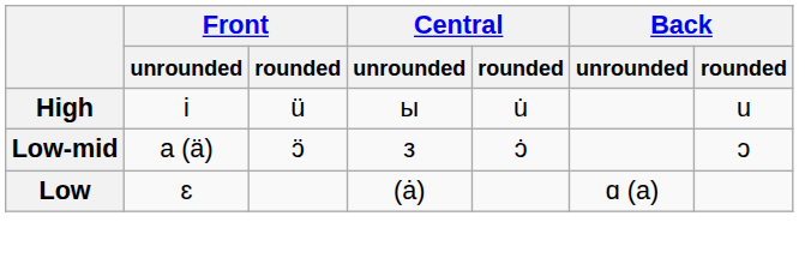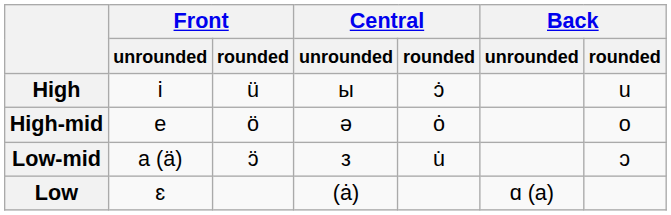High | Central / rounded: u̇ -> ɔ̇
+ row: High-mid | e | ö | ə | ȯ | o
Low-mid | Central / rounded: ɔ̇ -> u̇
